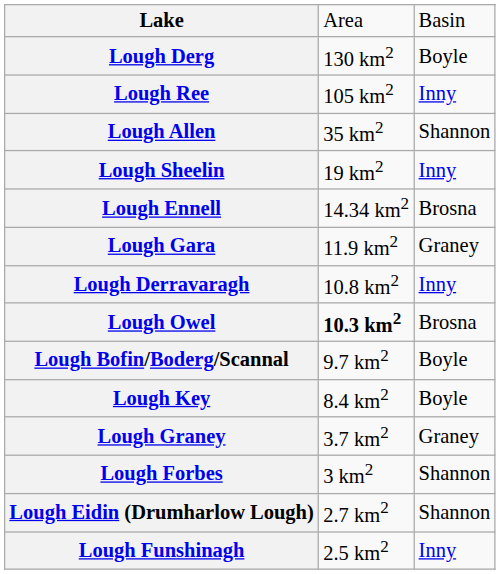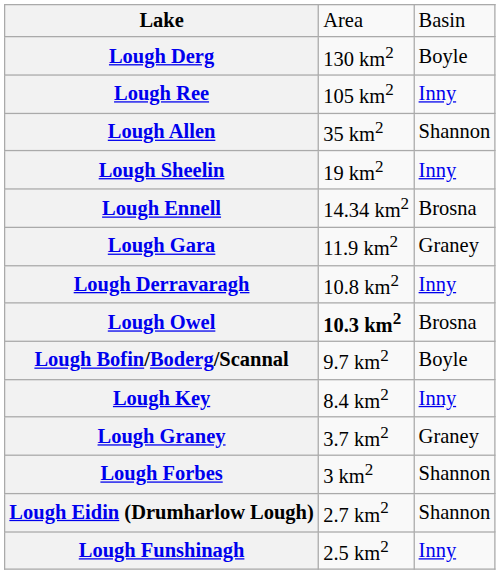Lough Key | column 3: Boyle -> Inny
